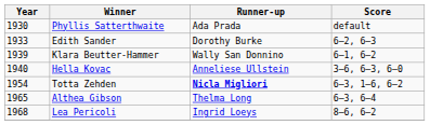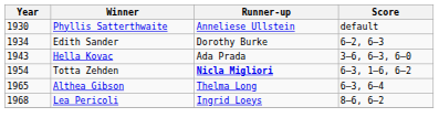Phyllis Satterthwaite | Runner-up: Ada Prada -> Anneliese Ullstein
Edith Sander | Year: 1933 -> 1934
- row: 1939 | Klara Beutter-Hammer | Wally San Donnino | 6–1, 6–2
Hella Kovac | Year: 1940 -> 1943
Hella Kovac | Runner-up: Anneliese Ullstein -> Ada Prada
